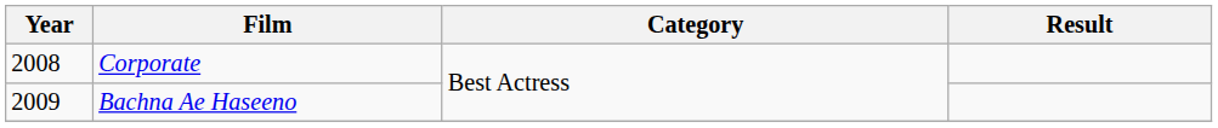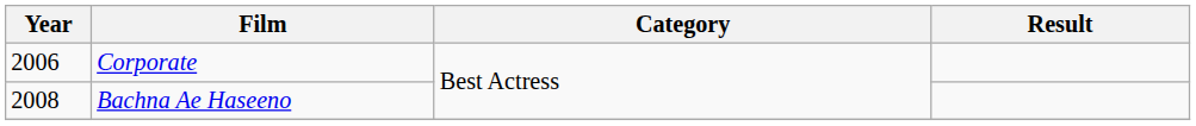Corporate | Year: 2008 -> 2006
Bachna Ae Haseeno | Year: 2009 -> 2008
